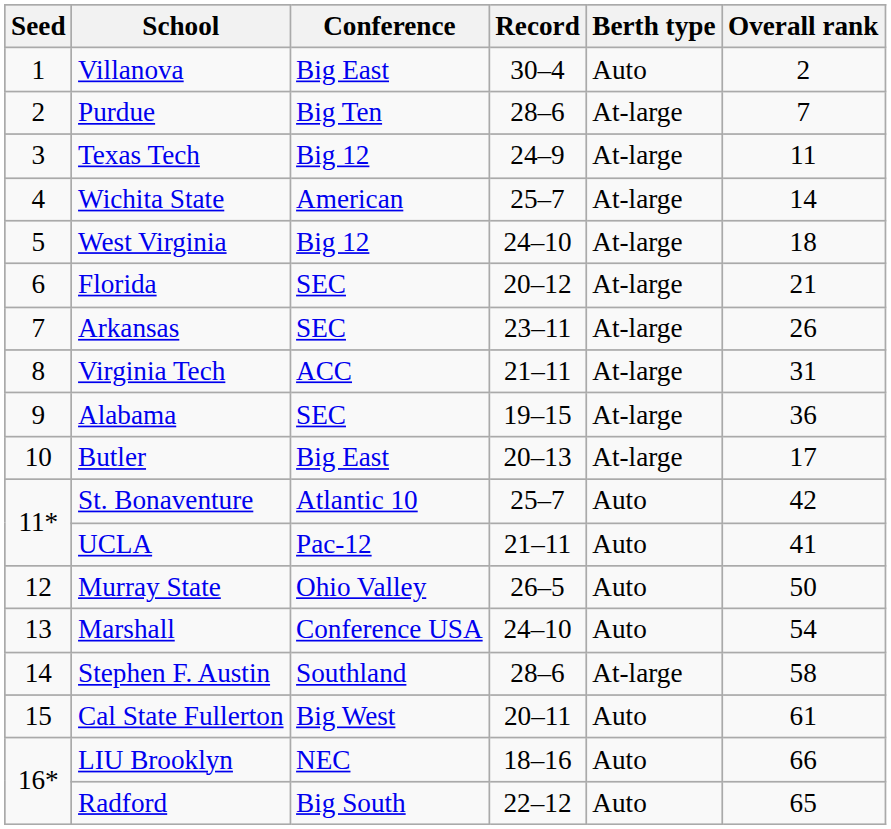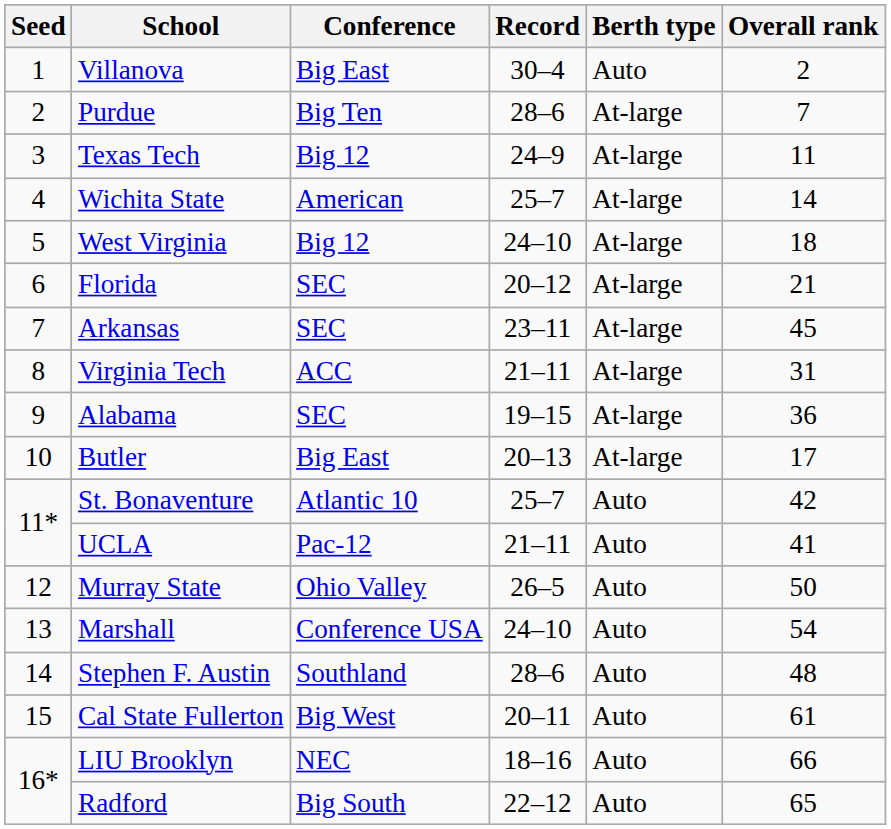Arkansas | Overall rank: 26 -> 45
Stephen F. Austin | Berth type: At-large -> Auto
Stephen F. Austin | Overall rank: 58 -> 48
